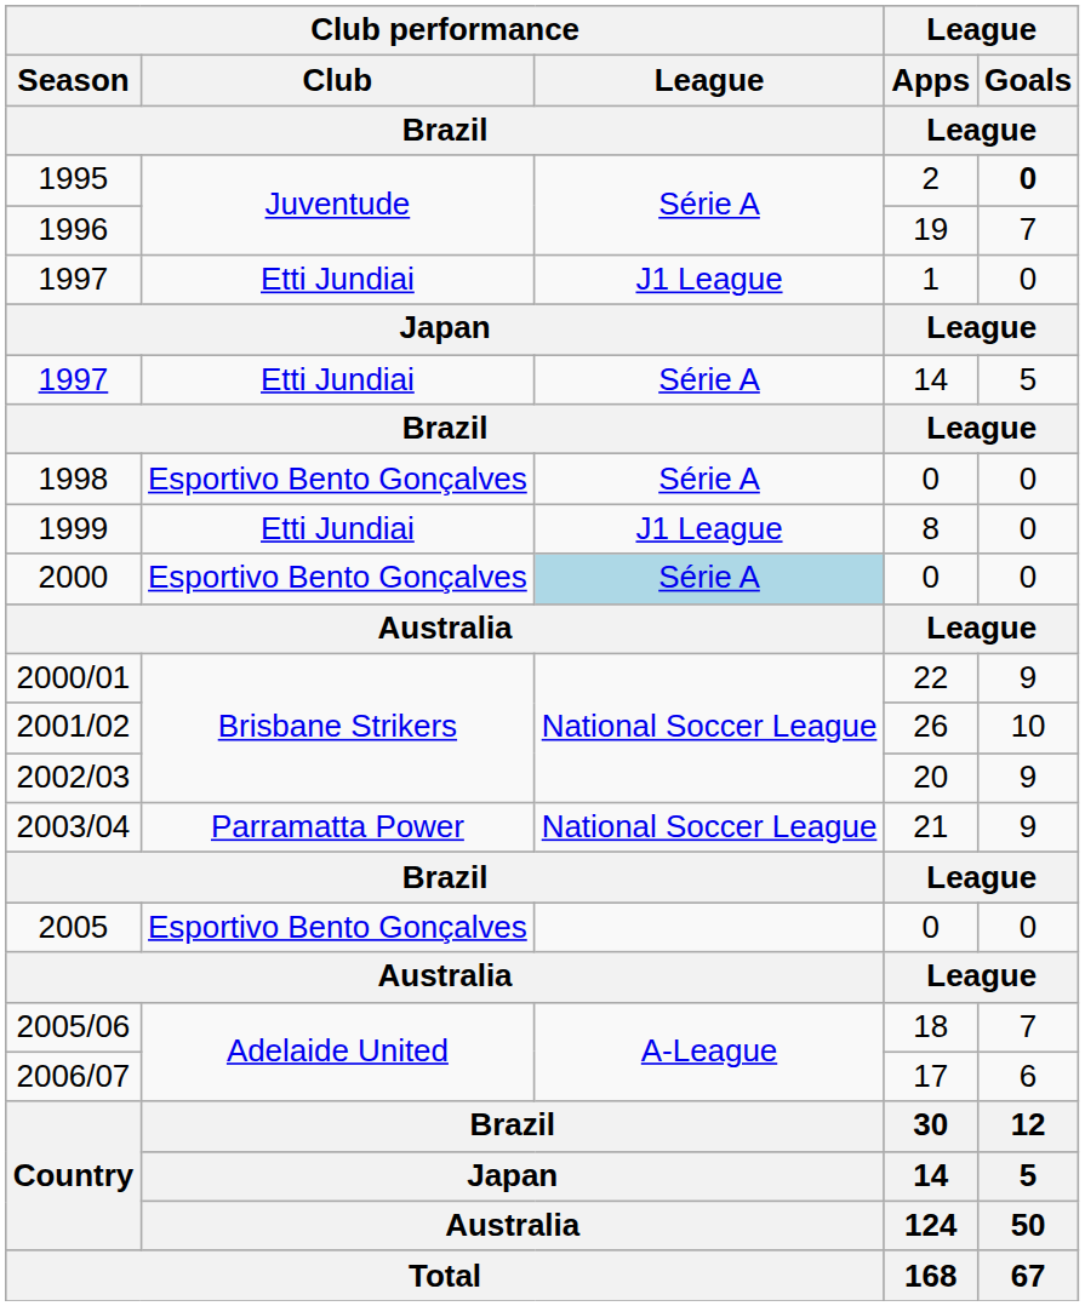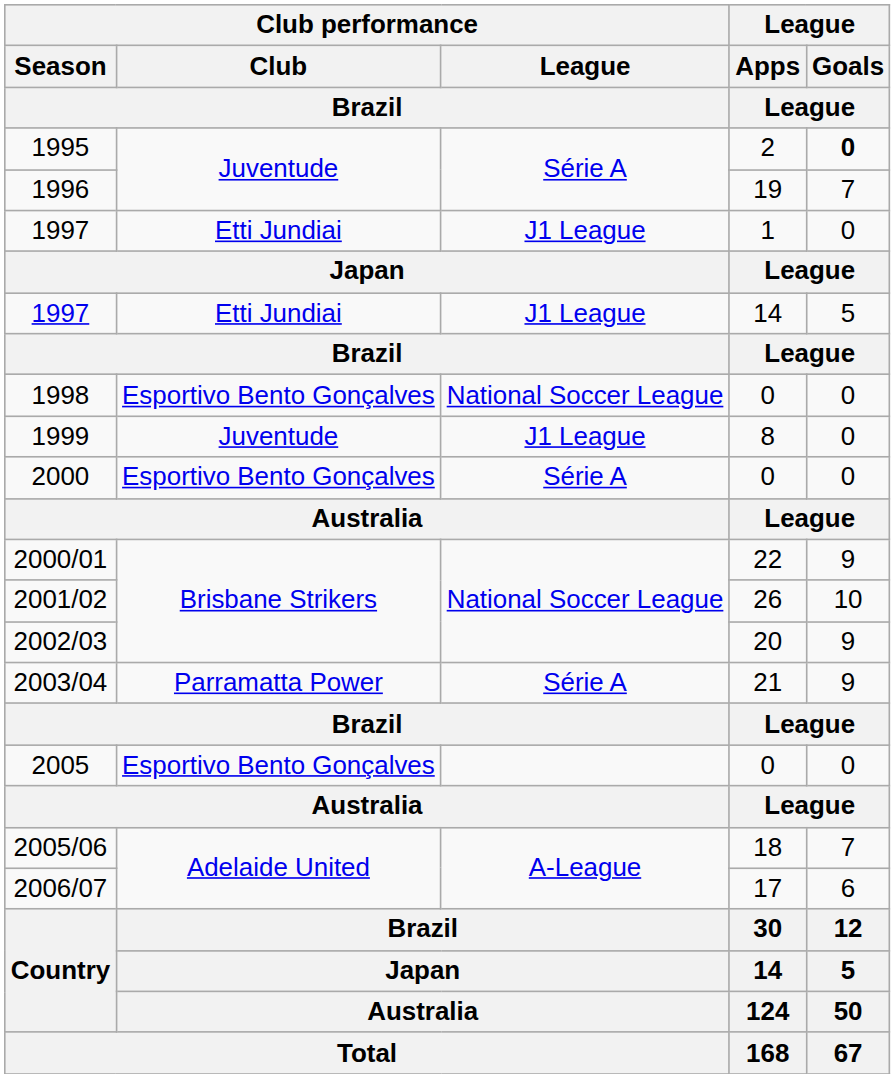1997 / 14 | Club performance / League / Brazil: Série A -> J1 League
1998 | Club performance / League / Brazil: Série A -> National Soccer League
1999 | Club performance / Club / Brazil: Etti Jundiai -> Juventude
2000 | Club performance / League / Brazil: lightblue background -> no background
2003/04 | Club performance / League / Brazil: National Soccer League -> Série A
